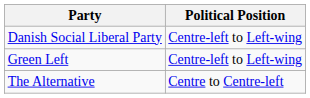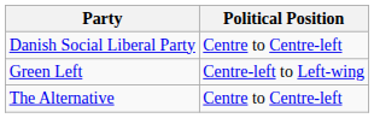Danish Social Liberal Party | Political Position: Centre-left to Left-wing -> Centre to Centre-left
